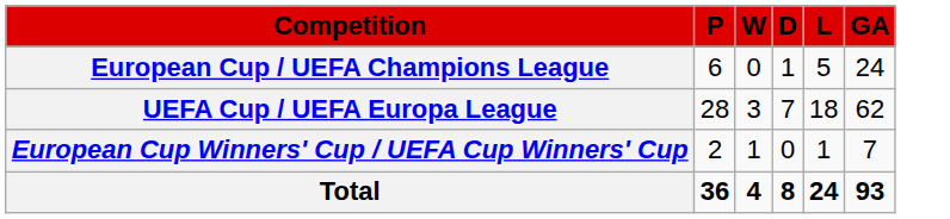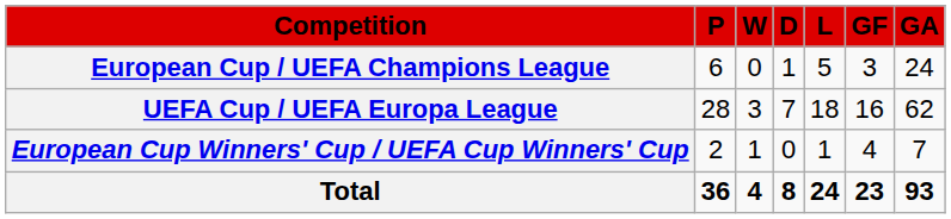+ column: GF | 3 | 16 | 4 | 23
